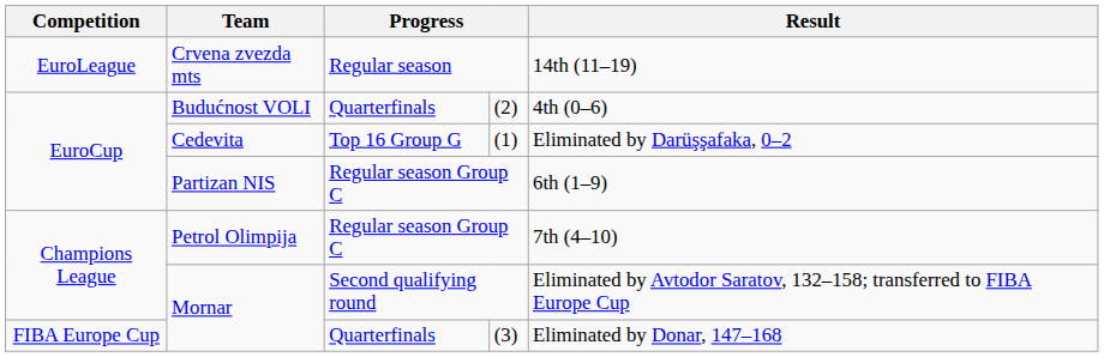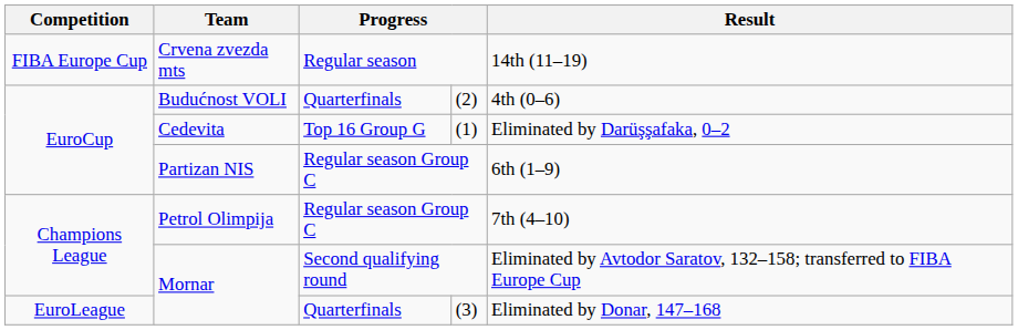Crvena zvezda mts | Competition: EuroLeague -> FIBA Europe Cup
Mornar / (3) | Competition: FIBA Europe Cup -> EuroLeague
